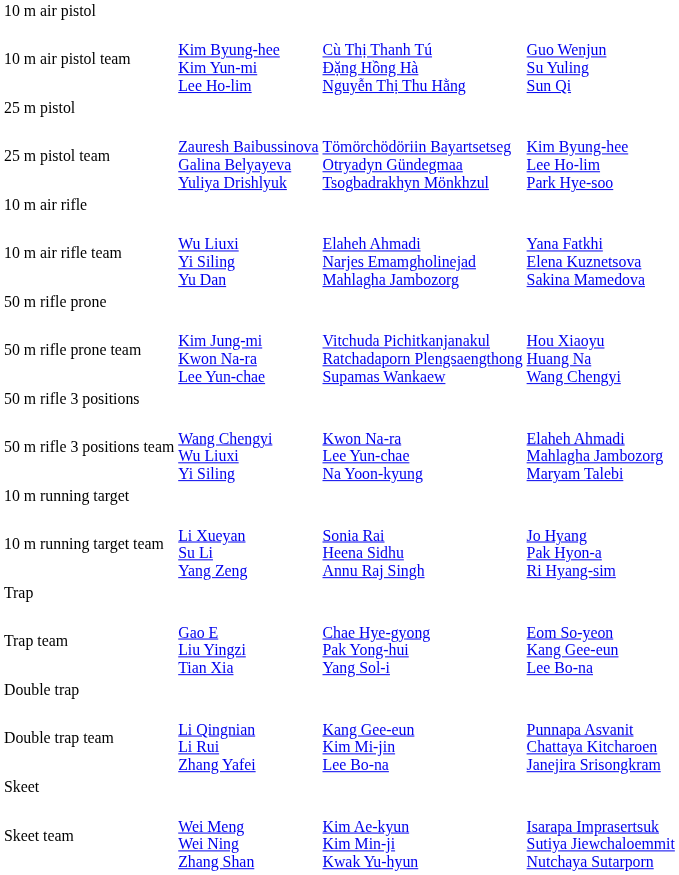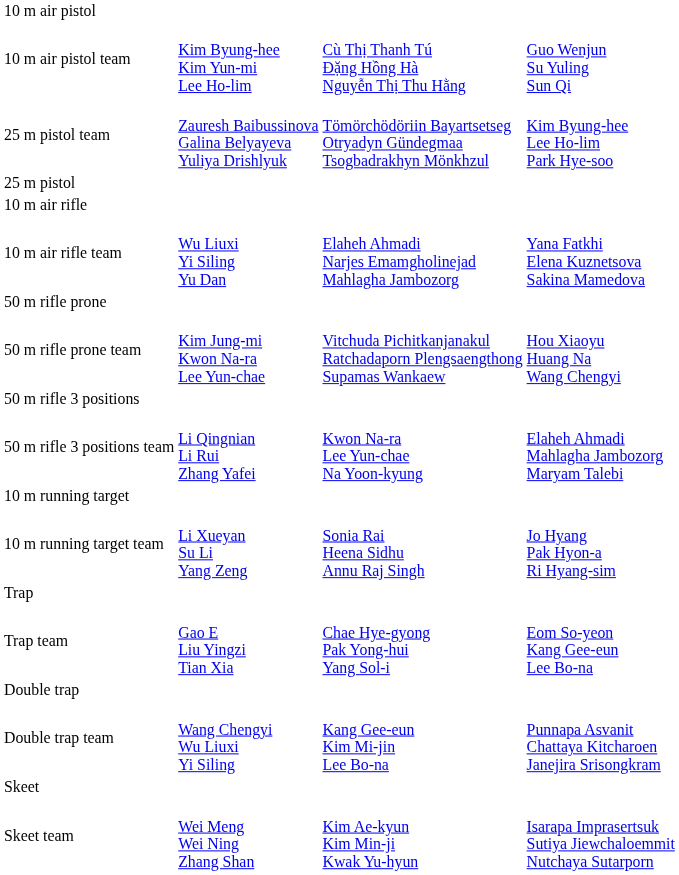rows swapped: 25 m pistol <-> 25 m pistol team
50 m rifle 3 positions team | column 2: Wang Chengyi Wu Liuxi Yi Siling -> Li Qingnian Li Rui Zhang Yafei
Double trap team | column 2: Li Qingnian Li Rui Zhang Yafei -> Wang Chengyi Wu Liuxi Yi Siling
